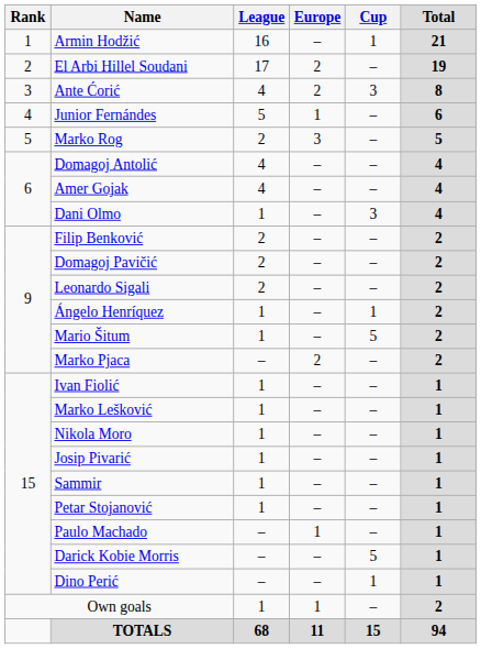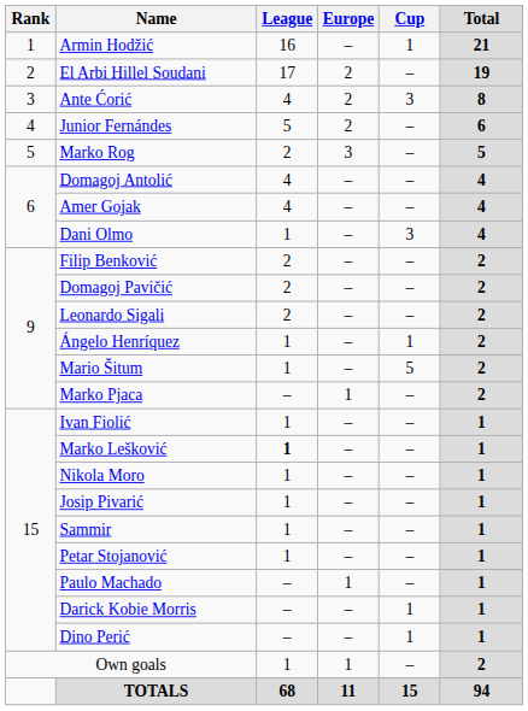Junior Fernándes | Europe: 1 -> 2
Marko Pjaca | Europe: 2 -> 1
Marko Lešković | League: normal -> bold
Darick Kobie Morris | Cup: 5 -> 1
